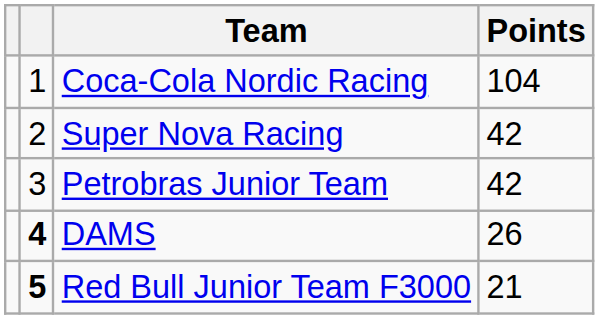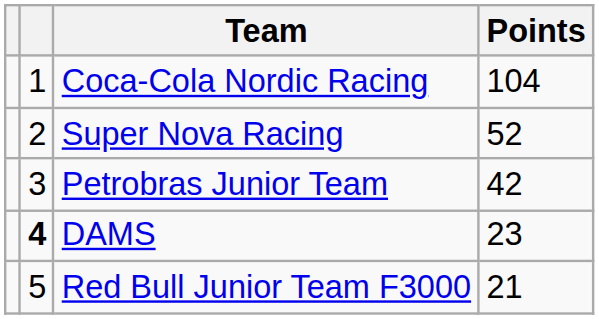Super Nova Racing | Points: 42 -> 52
DAMS | Points: 26 -> 23
Red Bull Junior Team F3000 | column 2: bold -> normal
